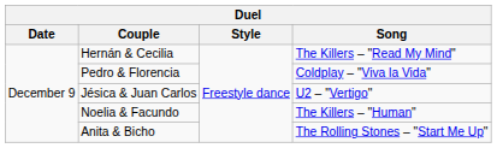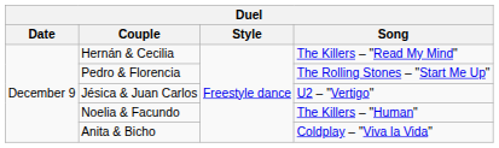Pedro & Florencia | Song: Coldplay – "Viva la Vida" -> The Rolling Stones – "Start Me Up"
Anita & Bicho | Song: The Rolling Stones – "Start Me Up" -> Coldplay – "Viva la Vida"
